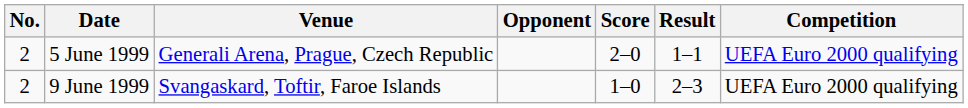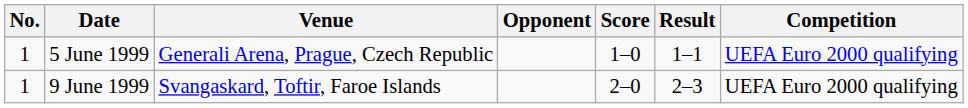5 June 1999 | No.: 2 -> 1
5 June 1999 | Score: 2–0 -> 1–0
9 June 1999 | No.: 2 -> 1
9 June 1999 | Score: 1–0 -> 2–0
